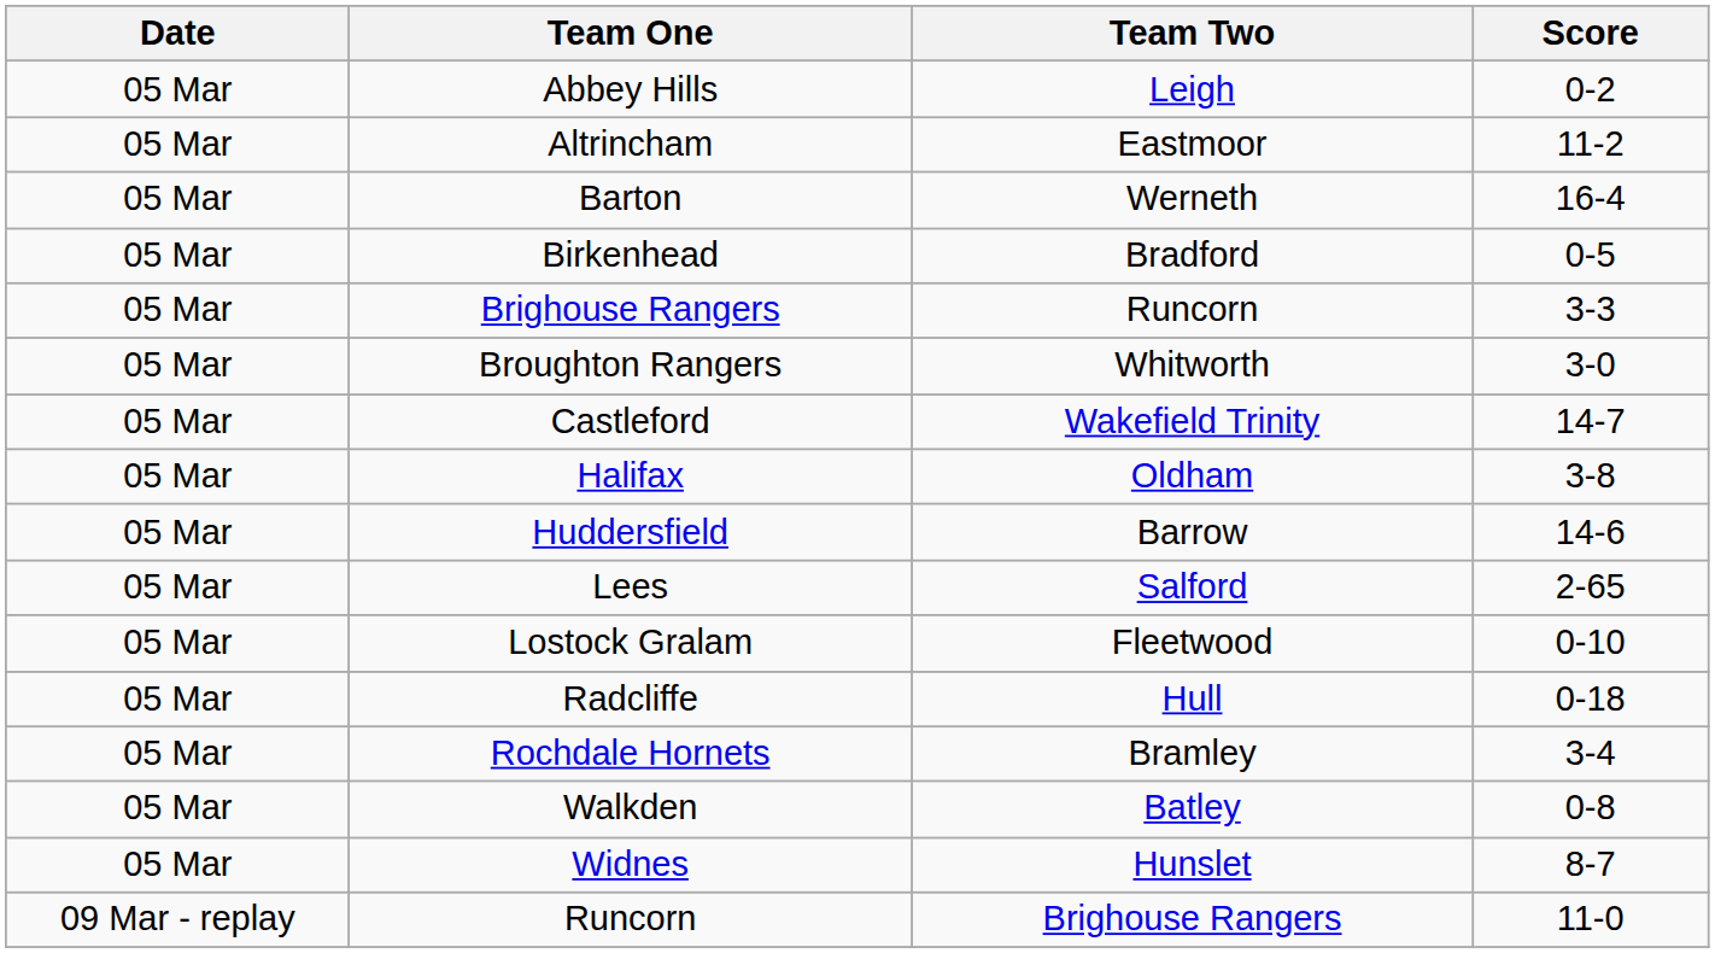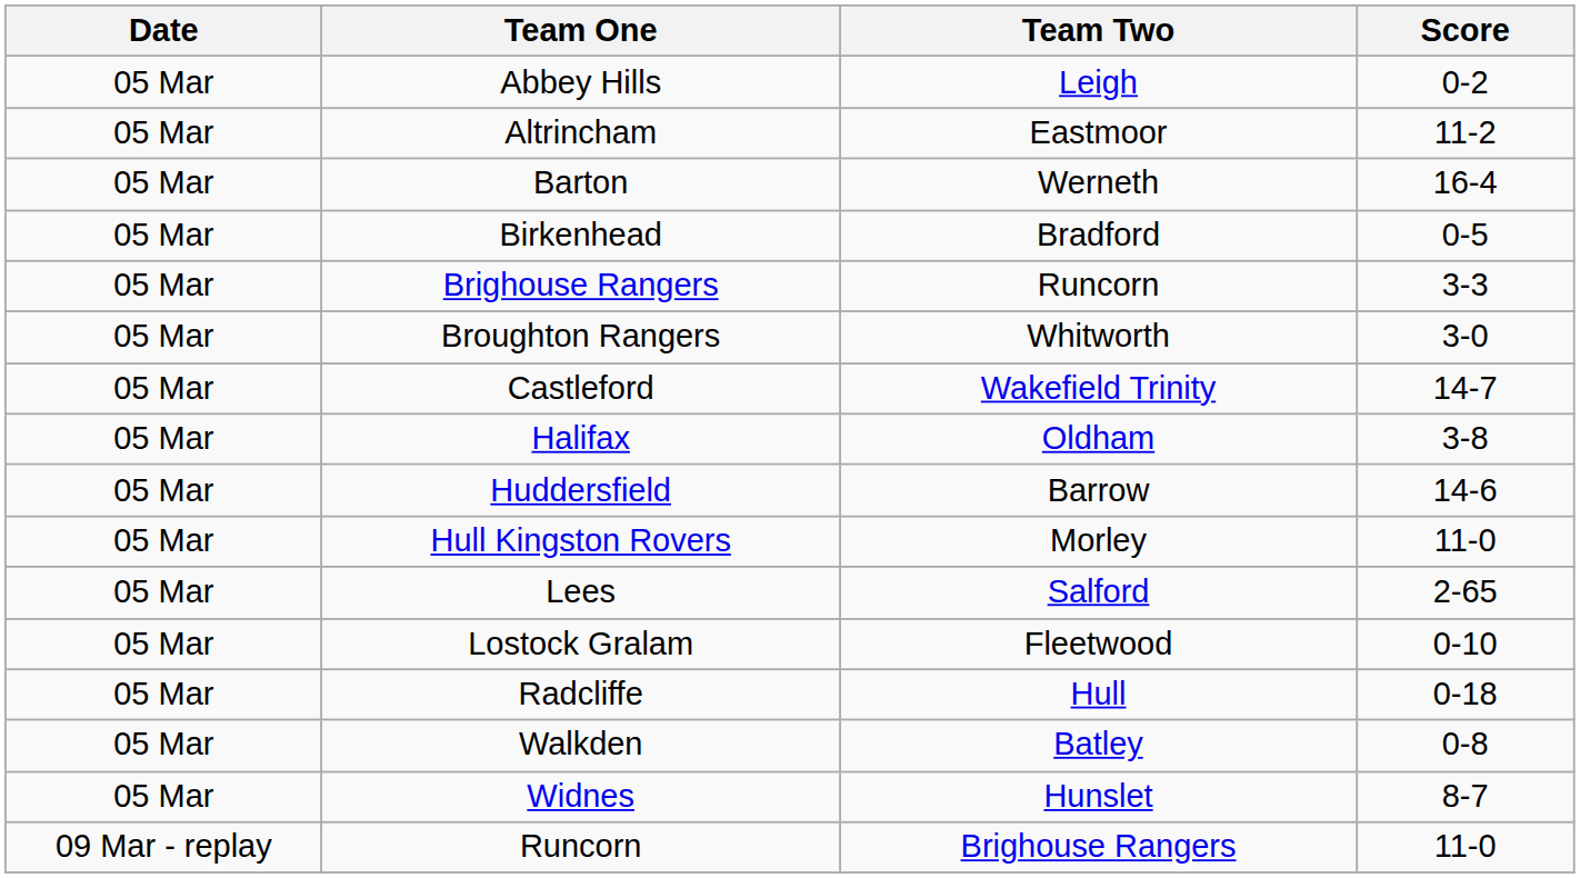+ row: 05 Mar | Hull Kingston Rovers | Morley | 11-0
- row: 05 Mar | Rochdale Hornets | Bramley | 3-4
